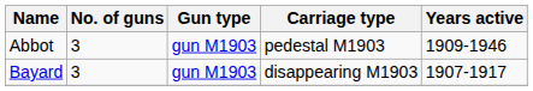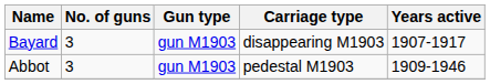rows swapped: Bayard <-> Abbot
